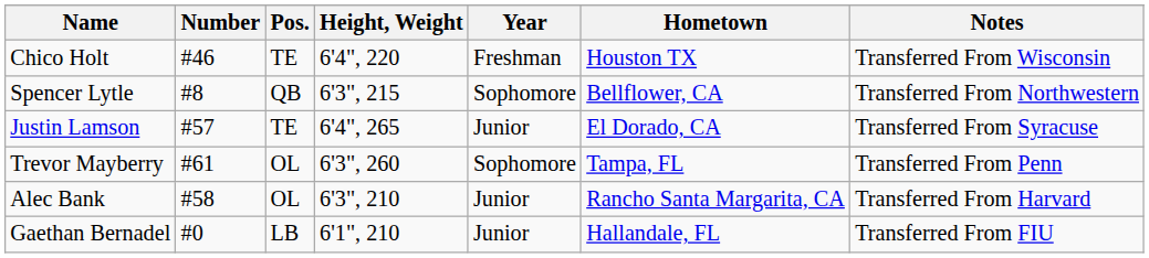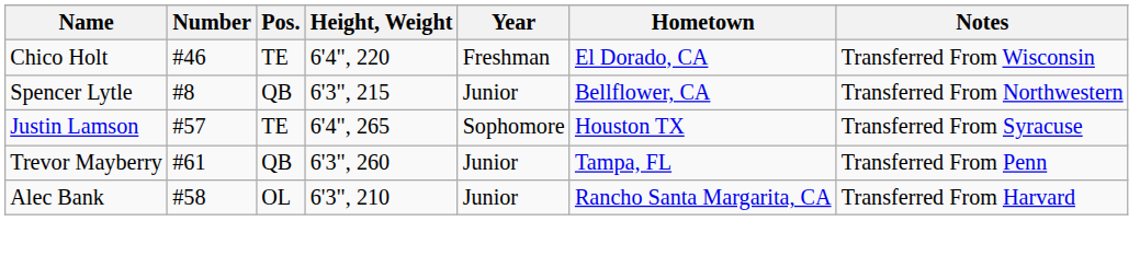Chico Holt | Hometown: Houston TX -> El Dorado, CA
Spencer Lytle | Year: Sophomore -> Junior
Justin Lamson | Year: Junior -> Sophomore
Justin Lamson | Hometown: El Dorado, CA -> Houston TX
Trevor Mayberry | Pos.: OL -> QB
Trevor Mayberry | Year: Sophomore -> Junior
- row: Gaethan Bernadel | #0 | LB | 6'1", 210 | Junior | Hallandale, FL | Transferred From FIU
